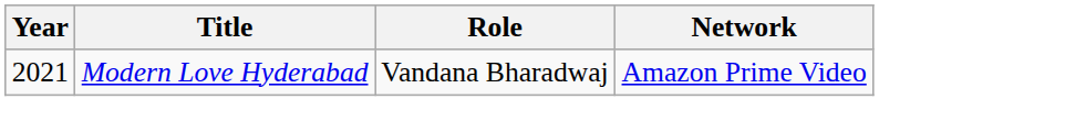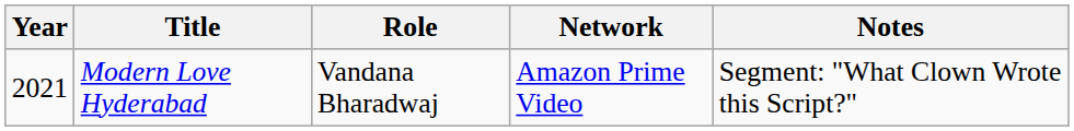+ column: Notes | Segment: "What Clown Wrote this Script?"
